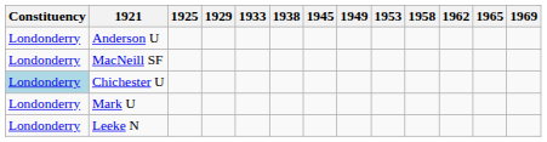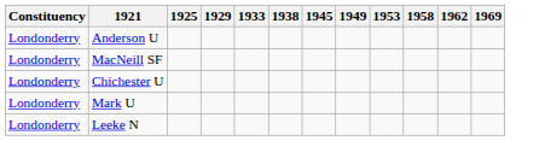- column: 1965
Chichester U | Constituency: lightblue background -> no background
